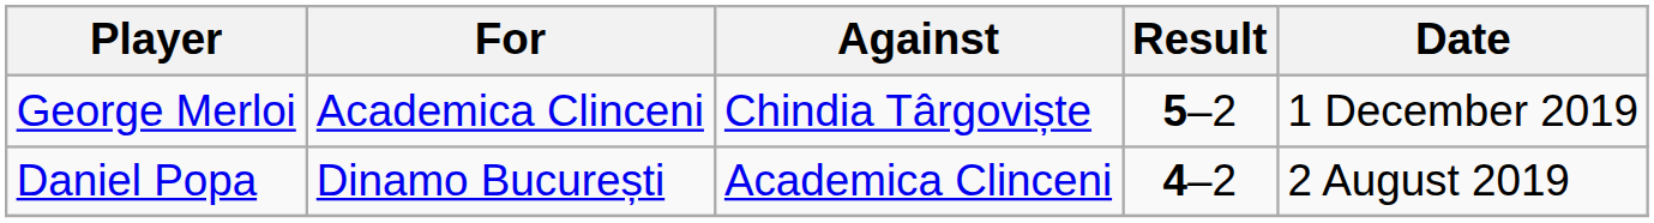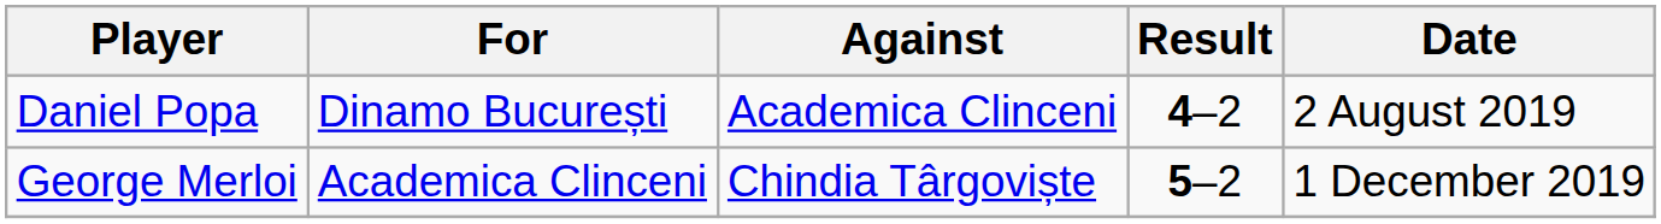rows swapped: Daniel Popa <-> George Merloi
